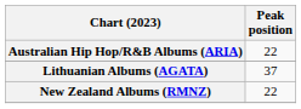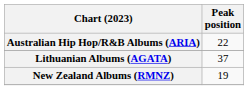New Zealand Albums (RMNZ) | Peak position: 22 -> 19
